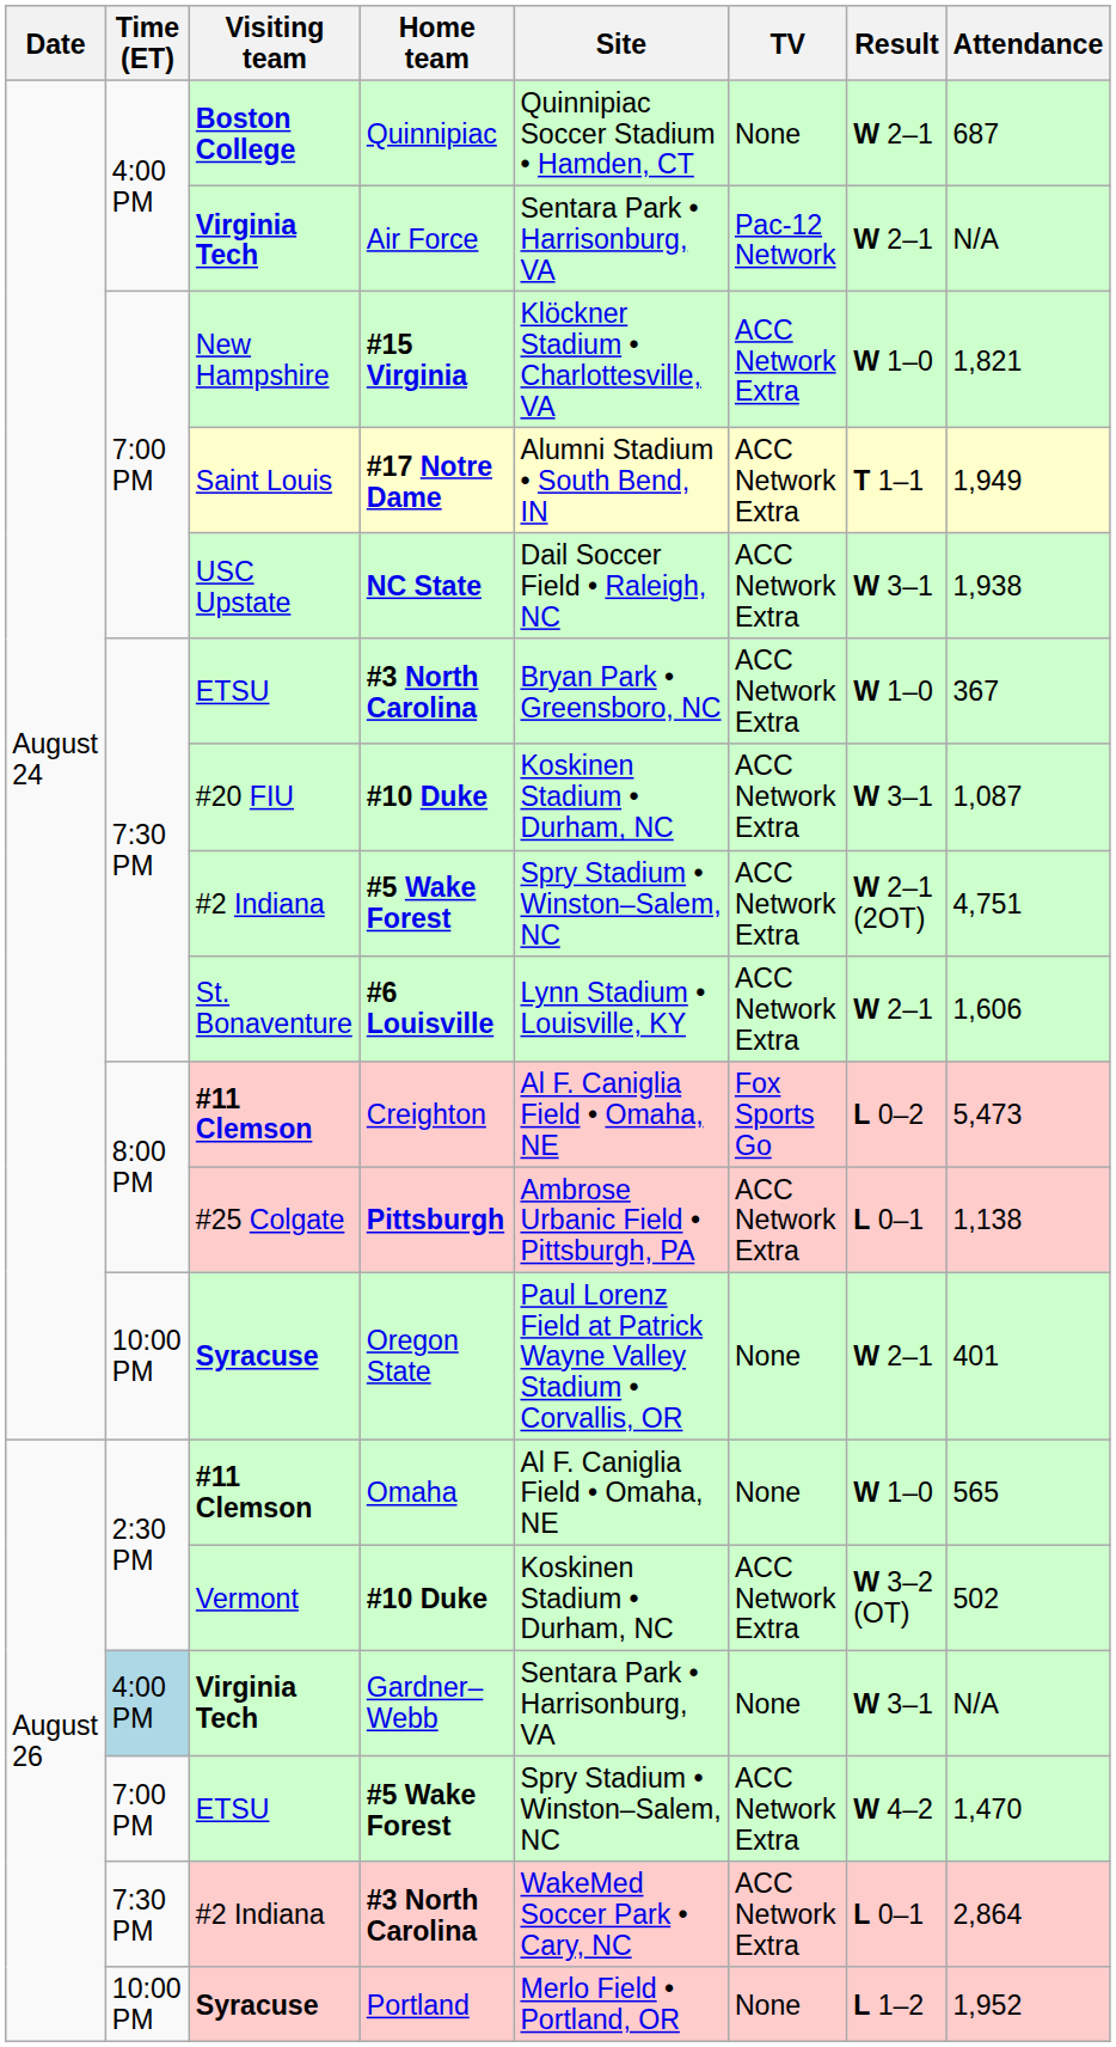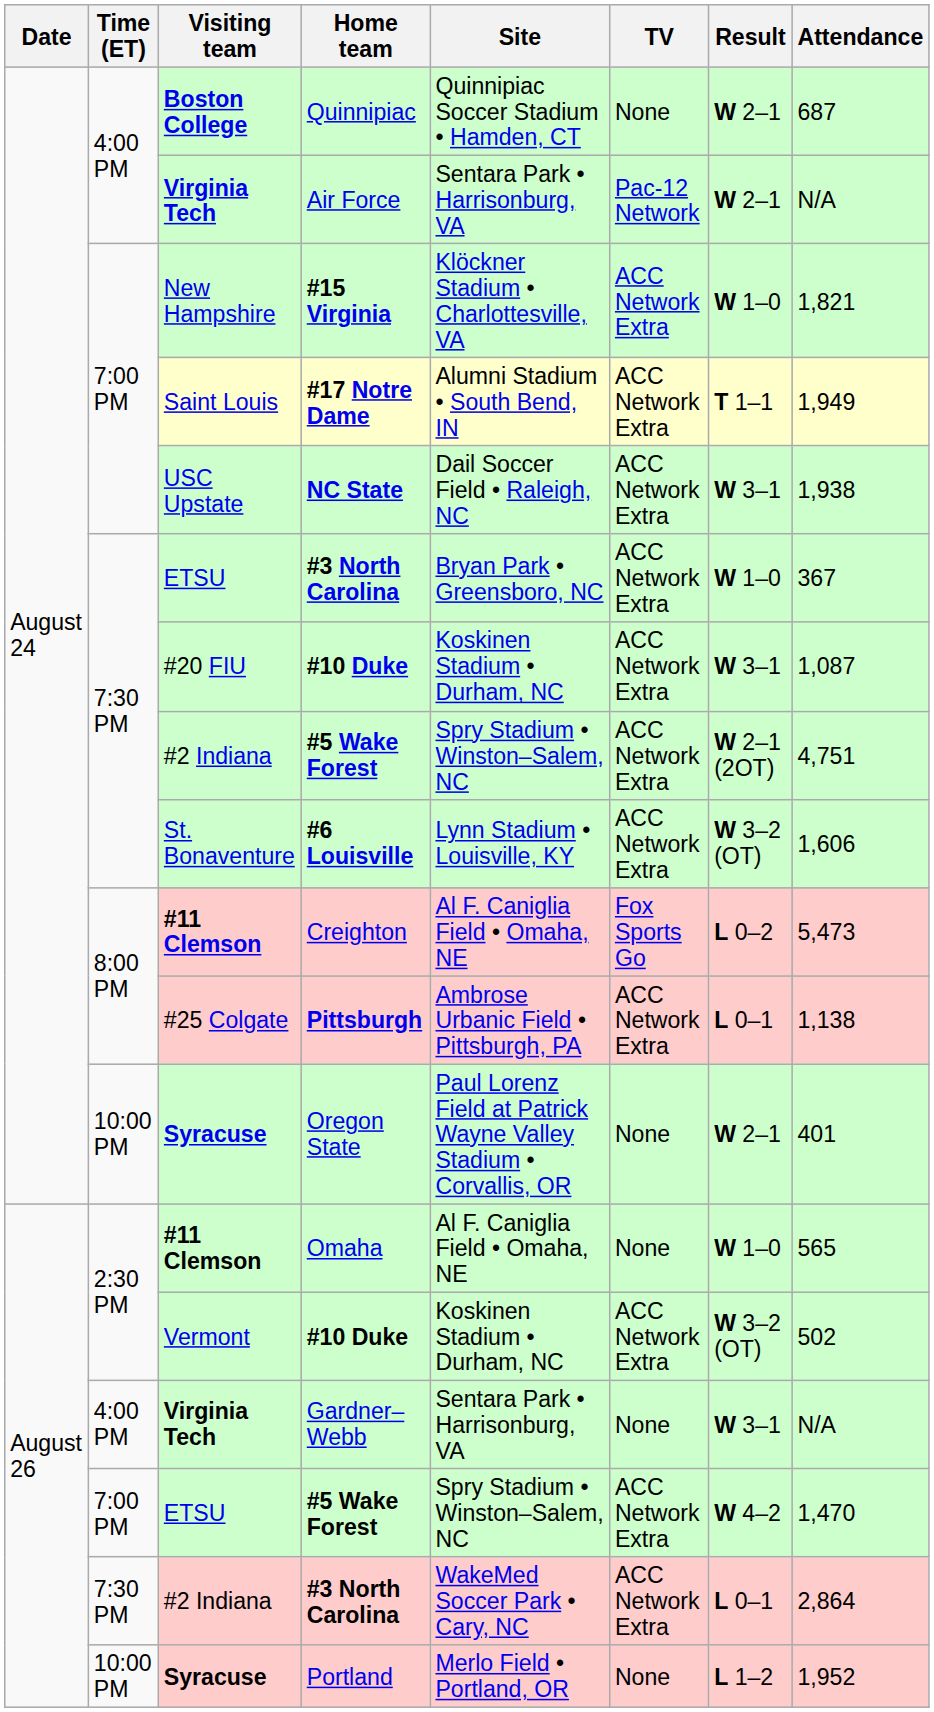#6 Louisville | Result: W 2–1 -> W 3–2 (OT)
Gardner–Webb | Time (ET): lightblue background -> no background
